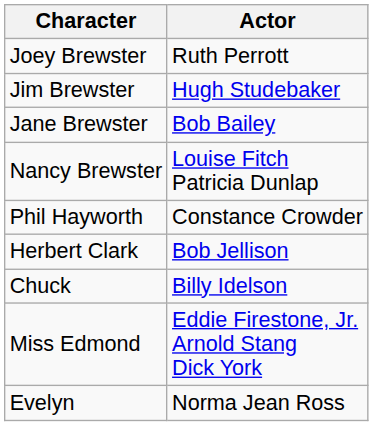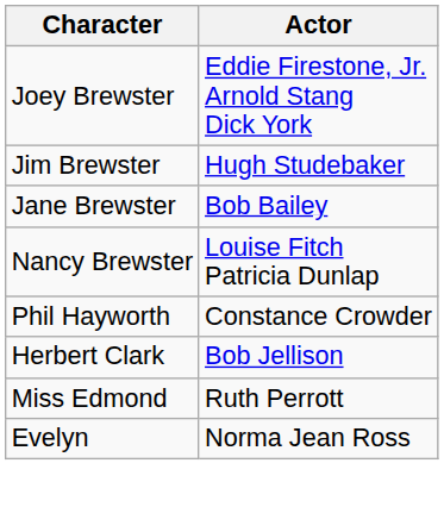Joey Brewster | Actor: Ruth Perrott -> Eddie Firestone, Jr. Arnold Stang Dick York
- row: Chuck | Billy Idelson
Miss Edmond | Actor: Eddie Firestone, Jr. Arnold Stang Dick York -> Ruth Perrott
